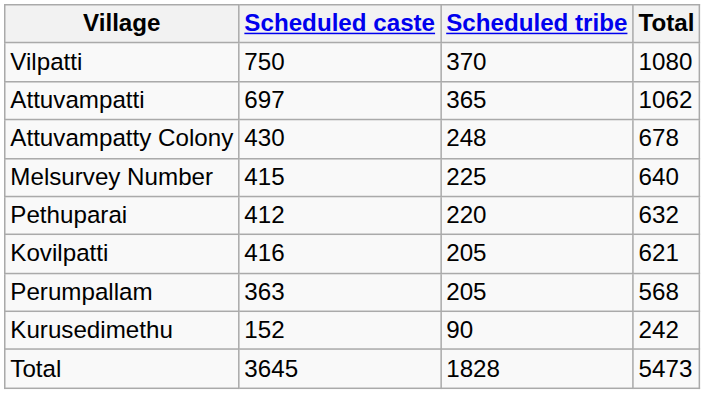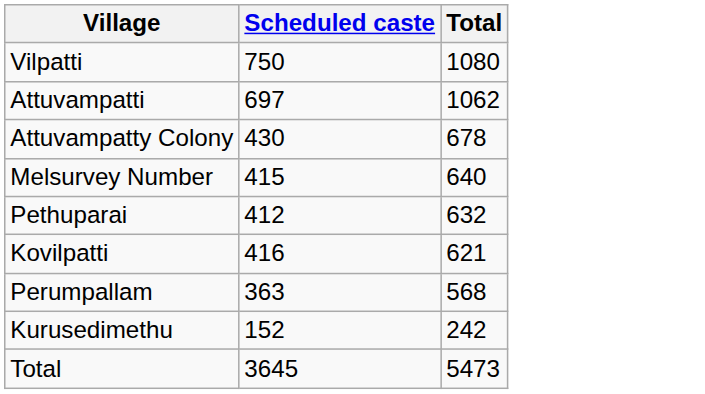- column: Scheduled tribe | 370 | 365 | 248 | 225 | 220 | 205 | 205 | 90 | 1828
